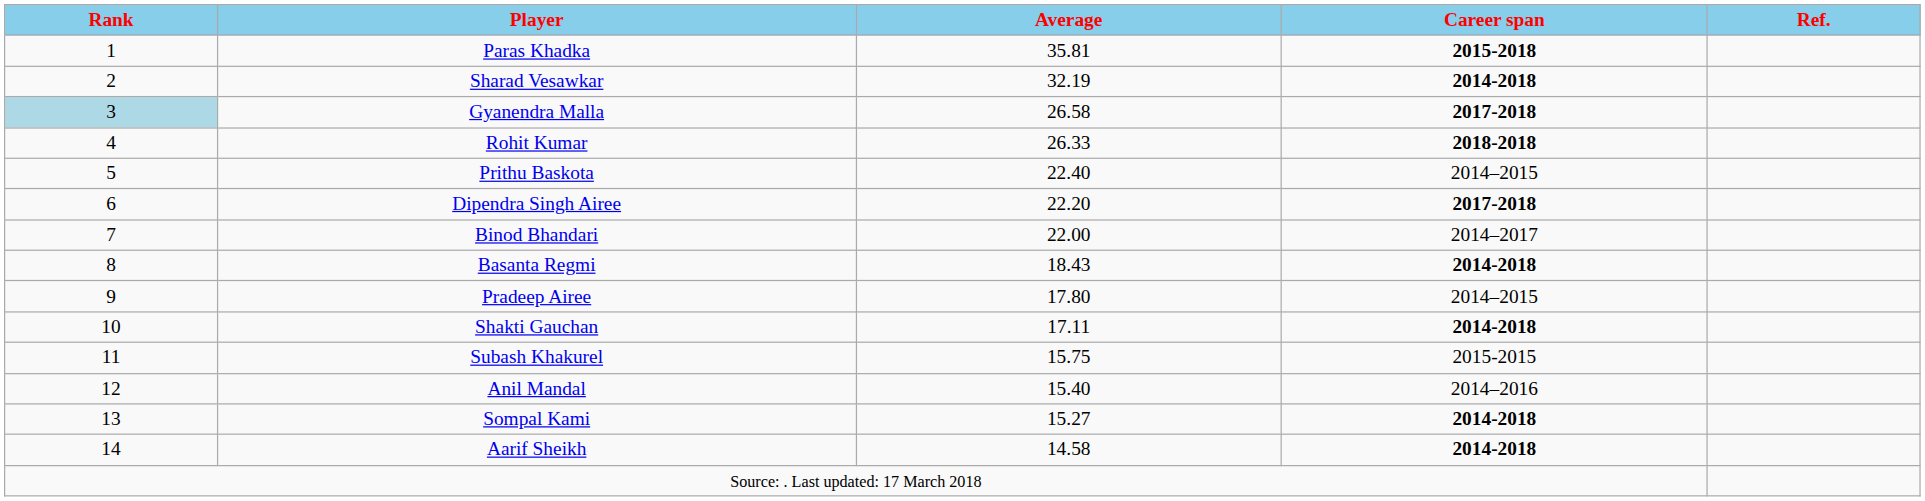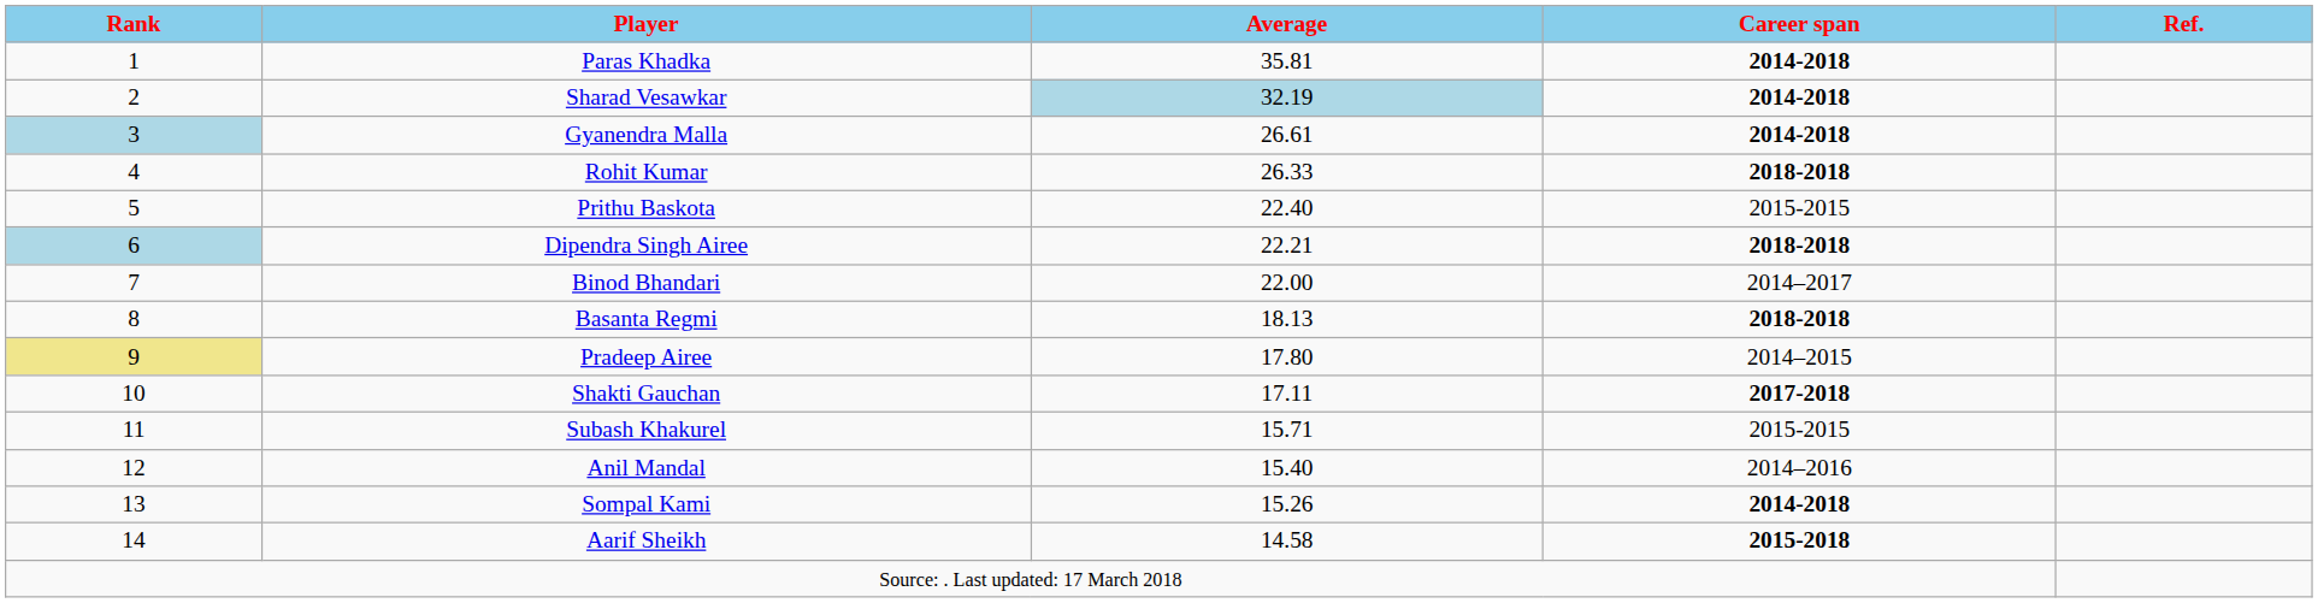Paras Khadka | Career span: 2015-2018 -> 2014-2018
Sharad Vesawkar | Average: no background -> lightblue background
Gyanendra Malla | Average: 26.58 -> 26.61
Gyanendra Malla | Career span: 2017-2018 -> 2014-2018
Prithu Baskota | Career span: 2014–2015 -> 2015-2015
Dipendra Singh Airee | Rank: no background -> lightblue background
Dipendra Singh Airee | Average: 22.20 -> 22.21
Dipendra Singh Airee | Career span: 2017-2018 -> 2018-2018
Basanta Regmi | Average: 18.43 -> 18.13
Basanta Regmi | Career span: 2014-2018 -> 2018-2018
Pradeep Airee | Rank: no background -> khaki background
Shakti Gauchan | Career span: 2014-2018 -> 2017-2018
Subash Khakurel | Average: 15.75 -> 15.71
Sompal Kami | Average: 15.27 -> 15.26
Aarif Sheikh | Career span: 2014-2018 -> 2015-2018
